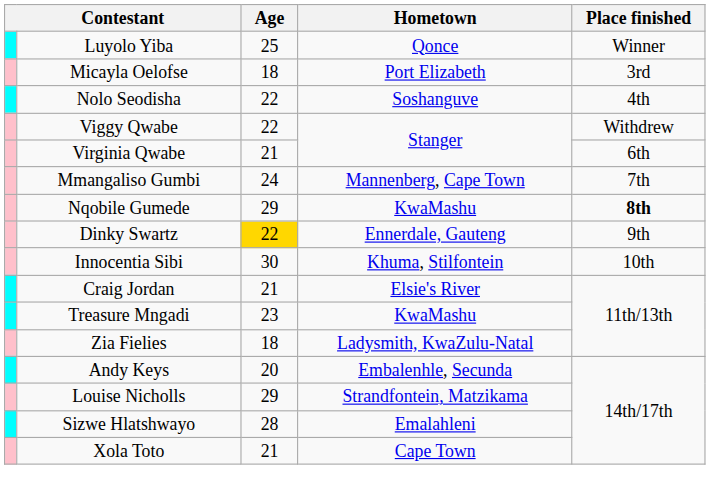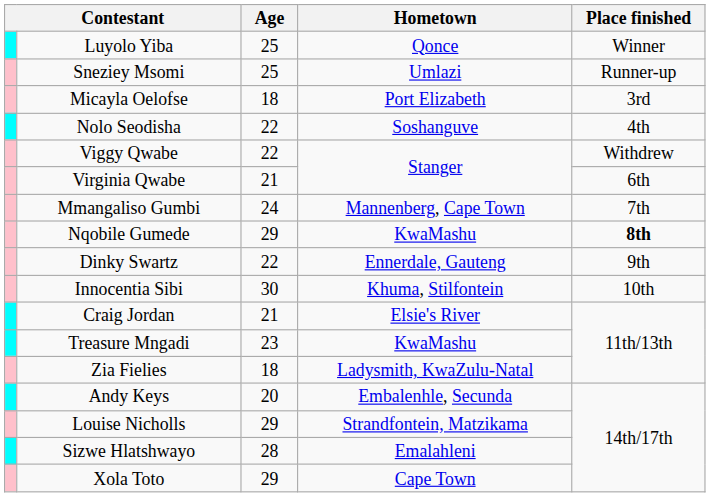+ row: Sneziey Msomi | 25 | Umlazi | Runner-up
Dinky Swartz | Age: gold background -> no background
Xola Toto | Age: 21 -> 29
